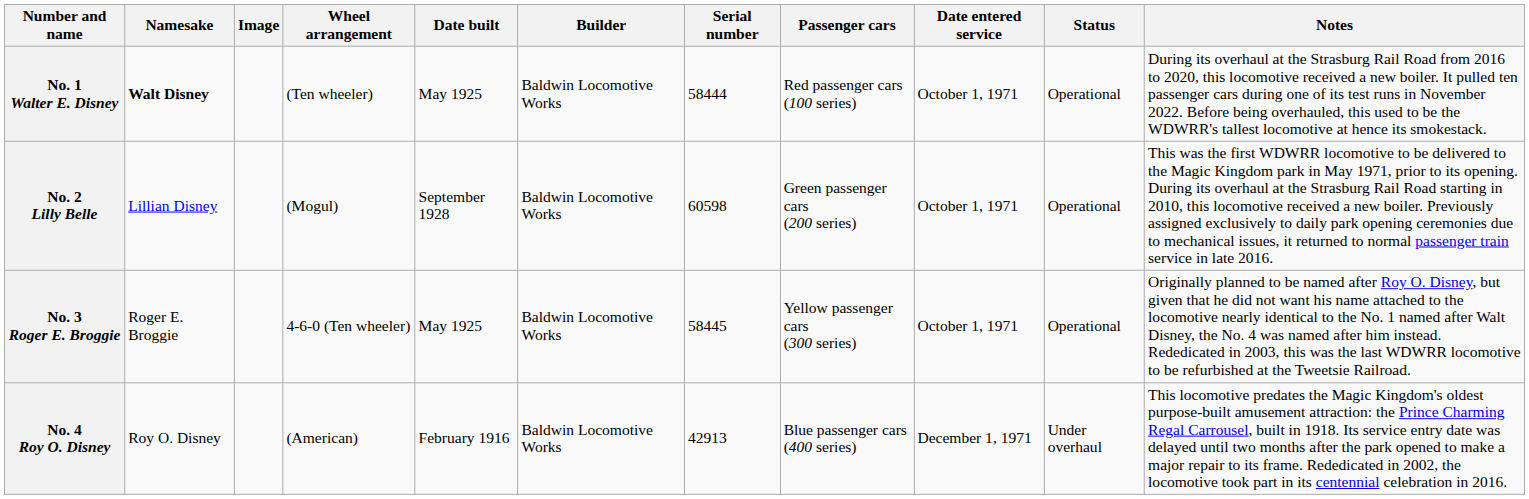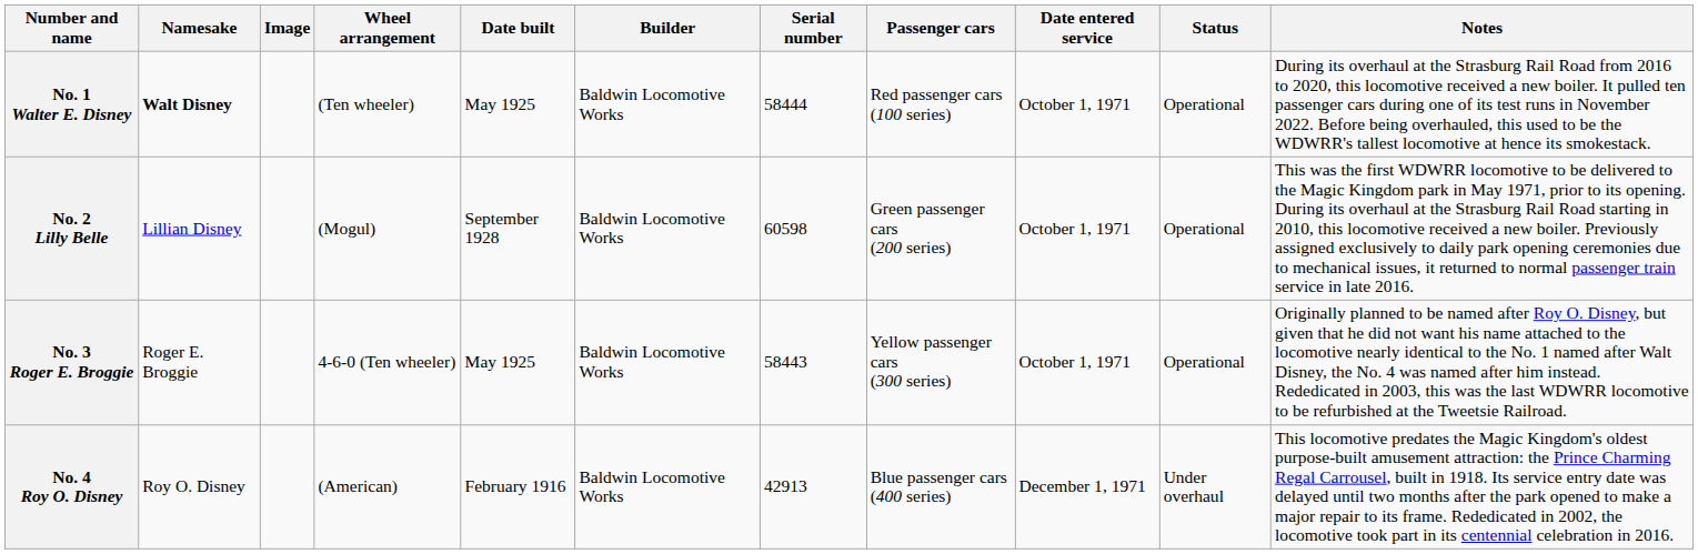No. 3 Roger E. Broggie | Serial number: 58445 -> 58443
